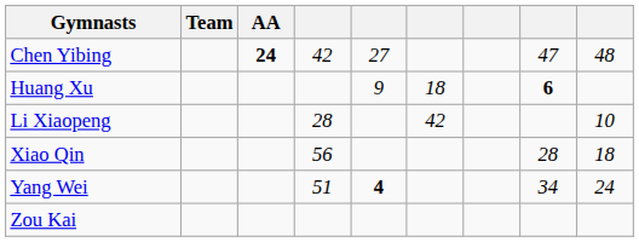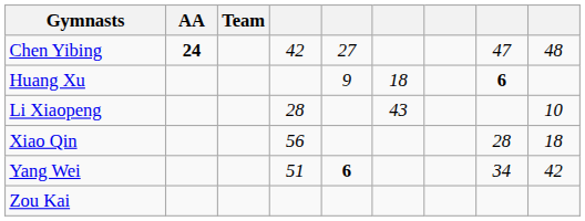columns swapped: Team <-> AA
Li Xiaopeng | column 6: 42 -> 43
Yang Wei | column 5: 4 -> 6
Yang Wei | column 9: 24 -> 42
